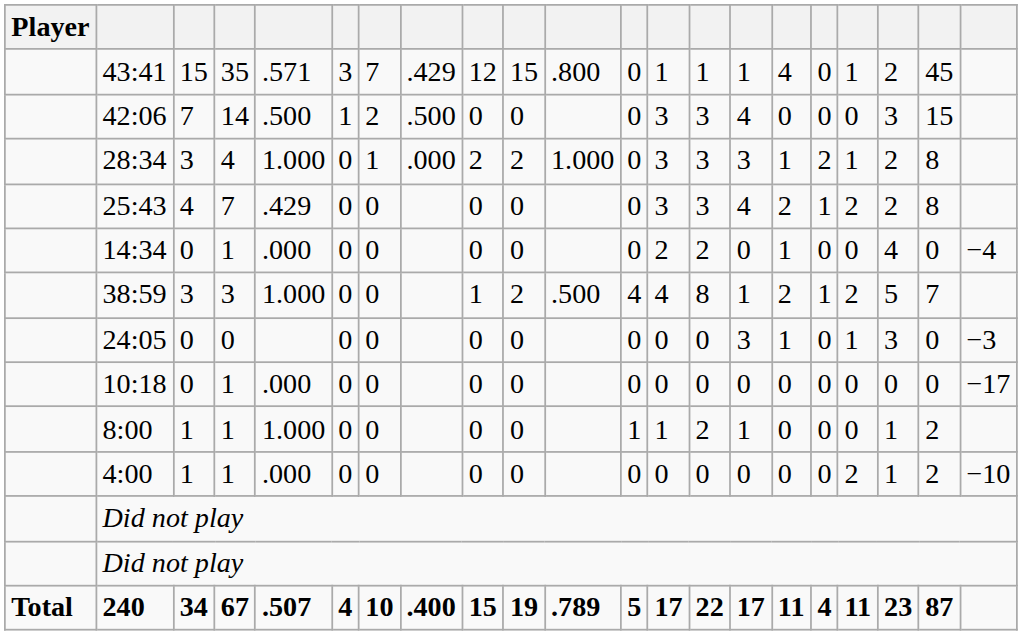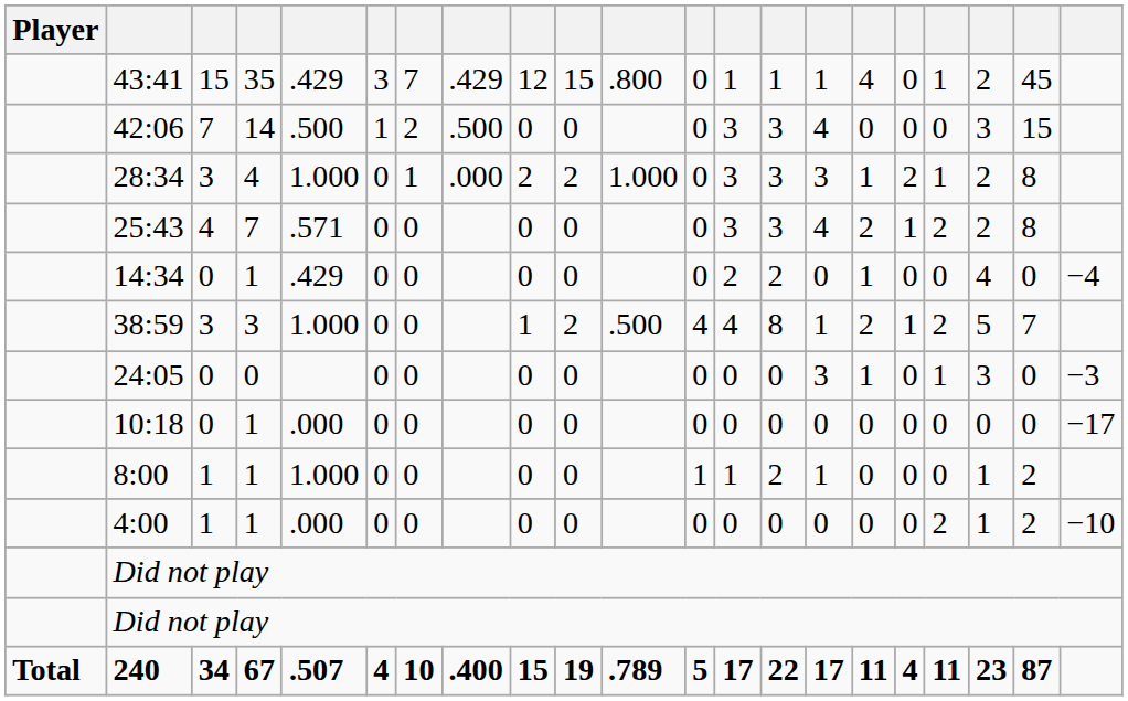43:41 | column 5: .571 -> .429
25:43 | column 5: .429 -> .571
14:34 | column 5: .000 -> .429
